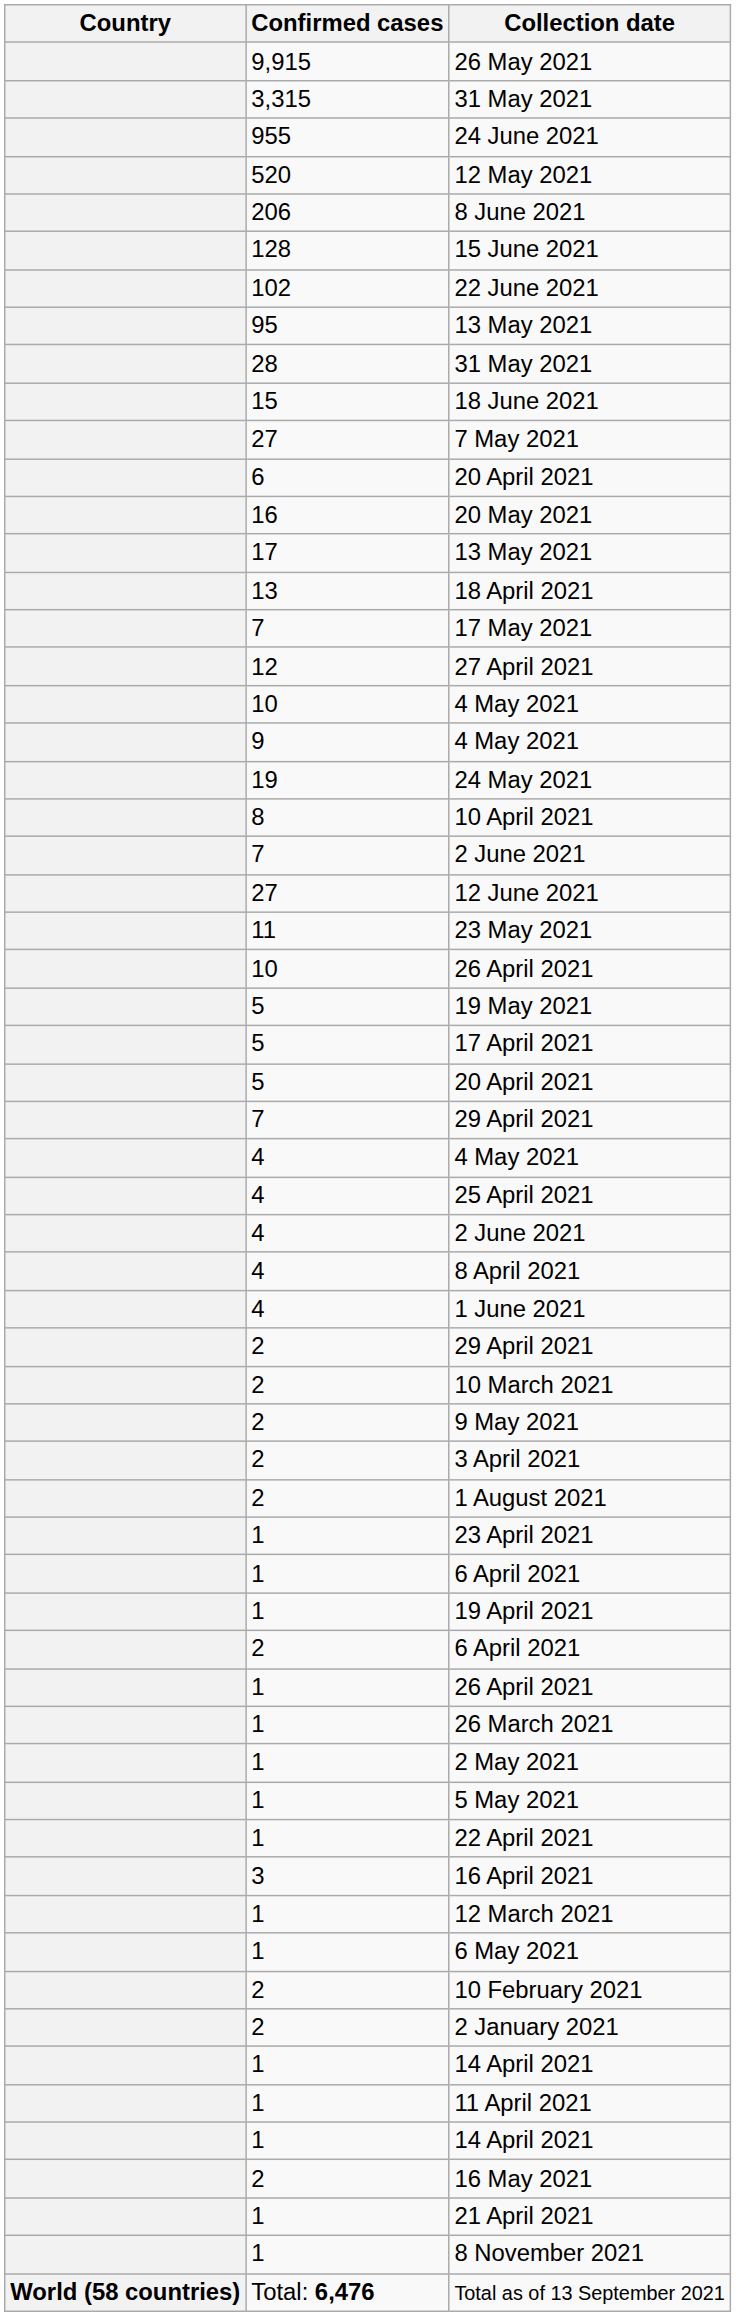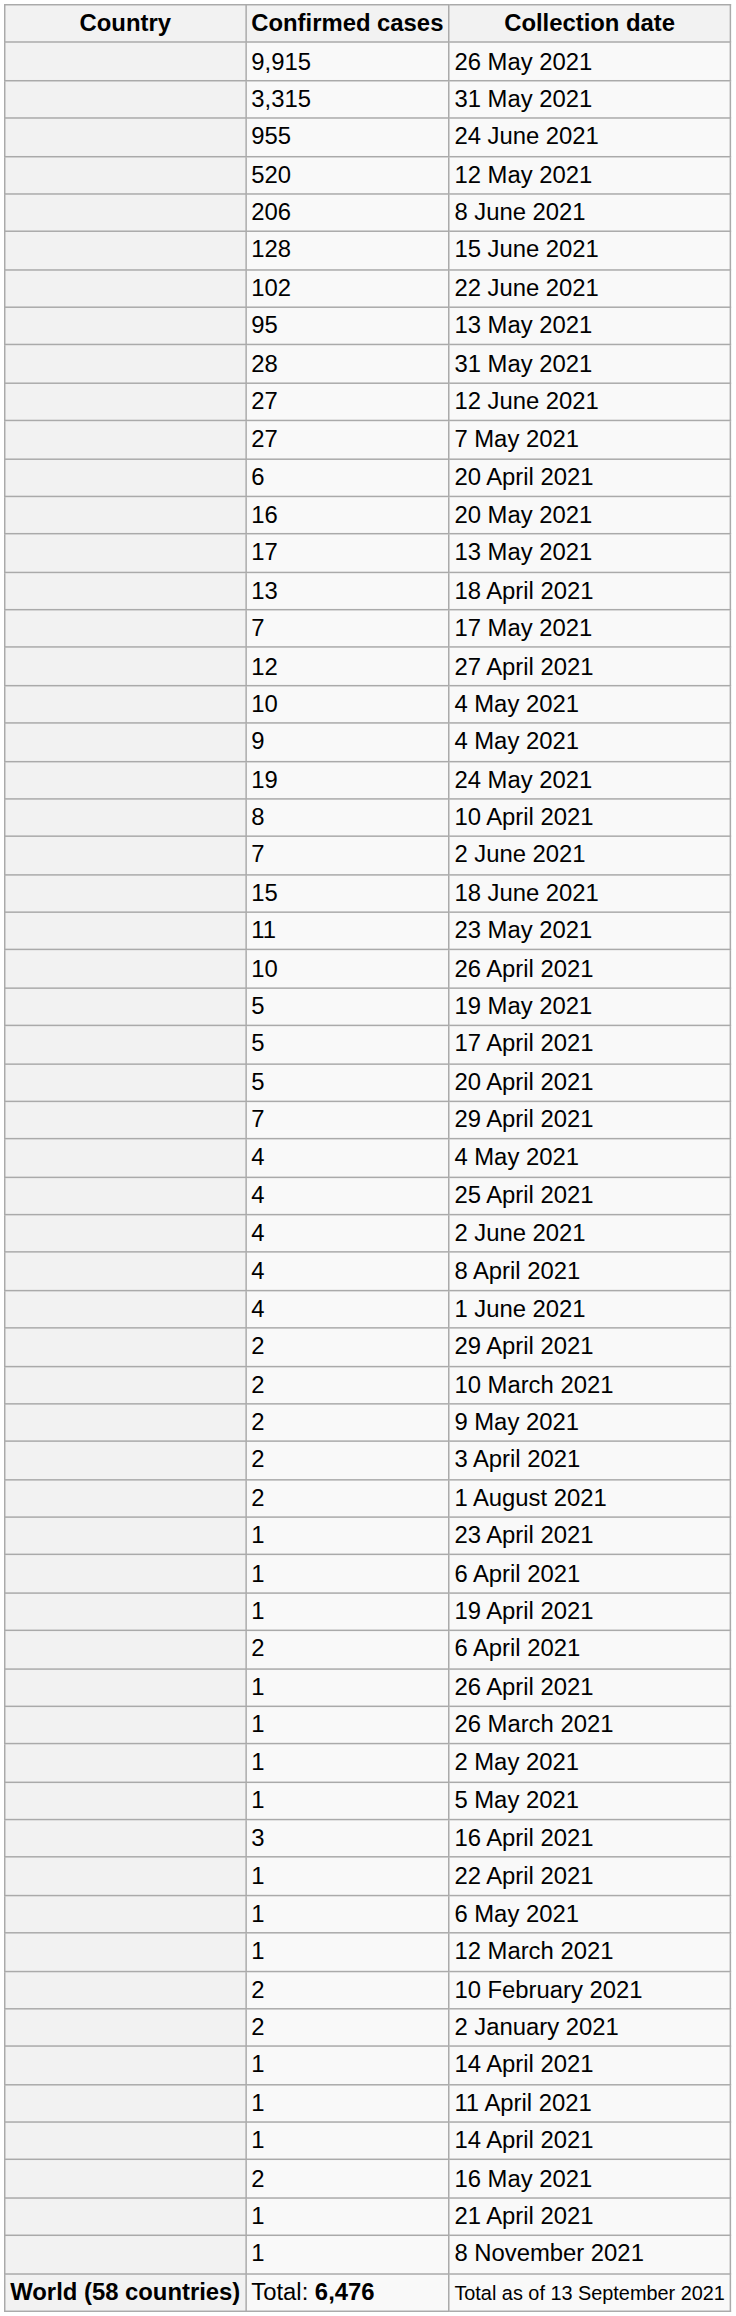rows swapped: 12 June 2021 <-> 18 June 2021
rows swapped: 22 April 2021 <-> 16 April 2021
rows swapped: 6 May 2021 <-> 12 March 2021
